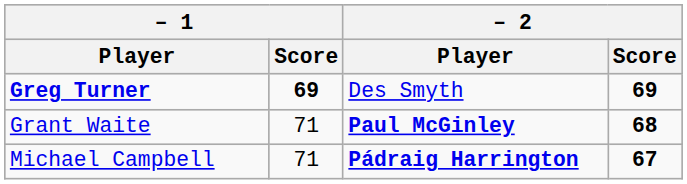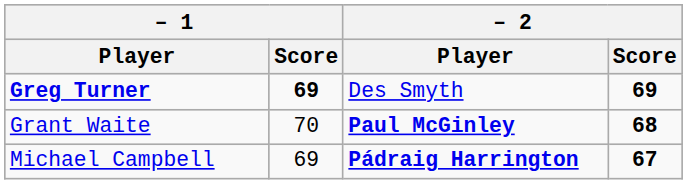Grant Waite | – 1 / Score: 71 -> 70
Michael Campbell | – 1 / Score: 71 -> 69
